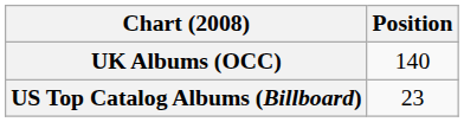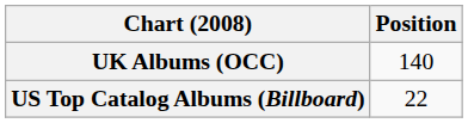US Top Catalog Albums (Billboard) | Position: 23 -> 22
